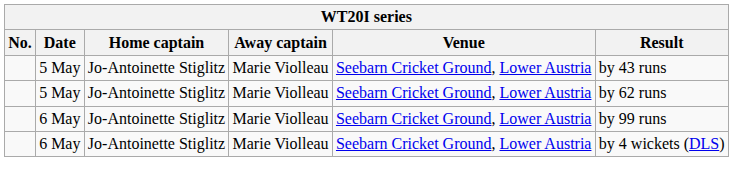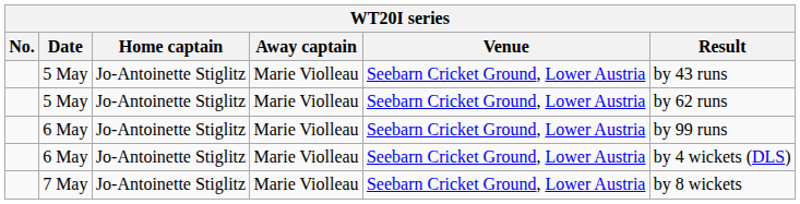+ row: 7 May | Jo-Antoinette Stiglitz | Marie Violleau | Seebarn Cricket Ground, Lower Austria | by 8 wickets
